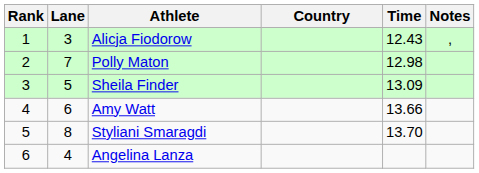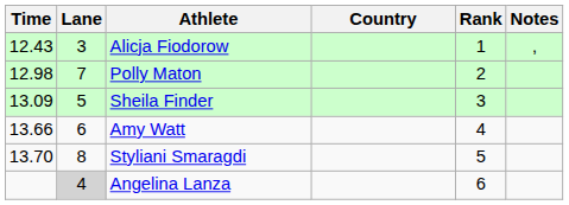columns swapped: Rank <-> Time
Angelina Lanza | Lane: no background -> lightgrey background
